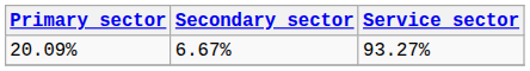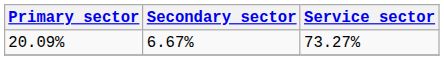20.09% | Service sector: 93.27% -> 73.27%
